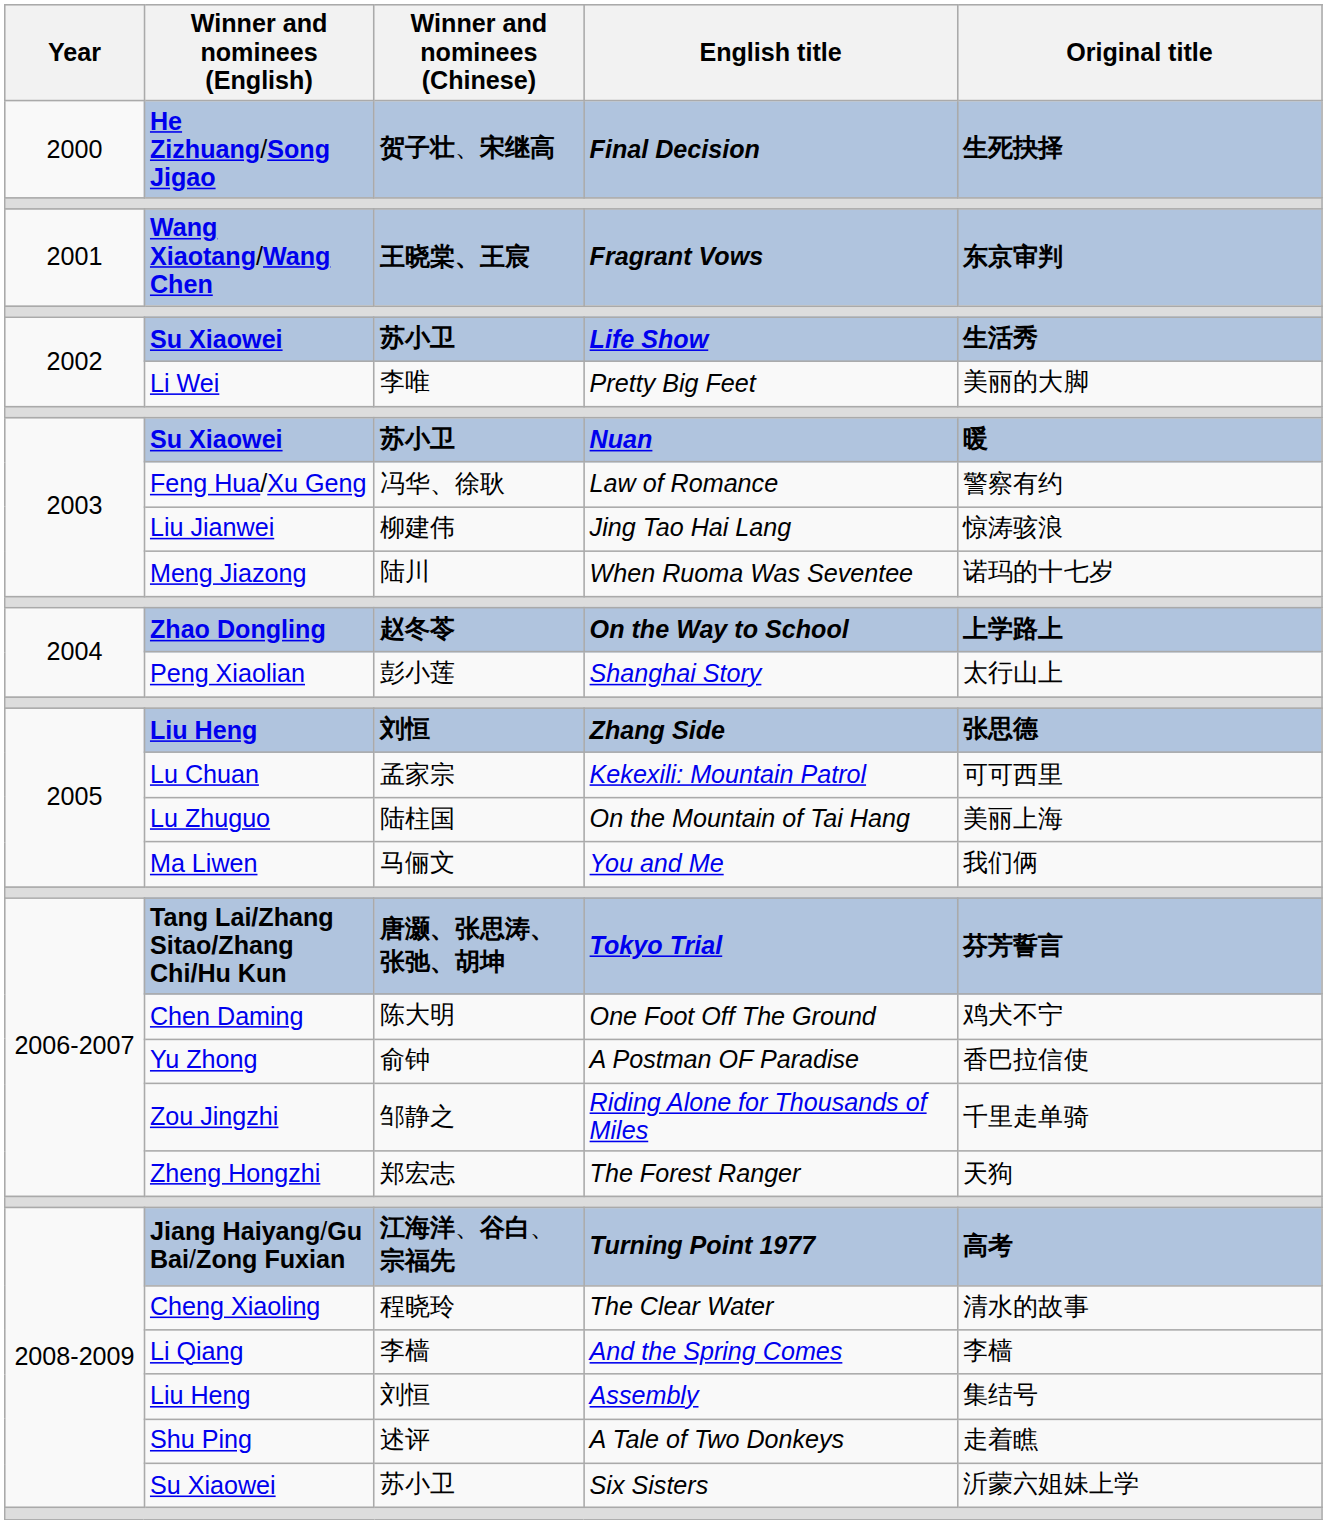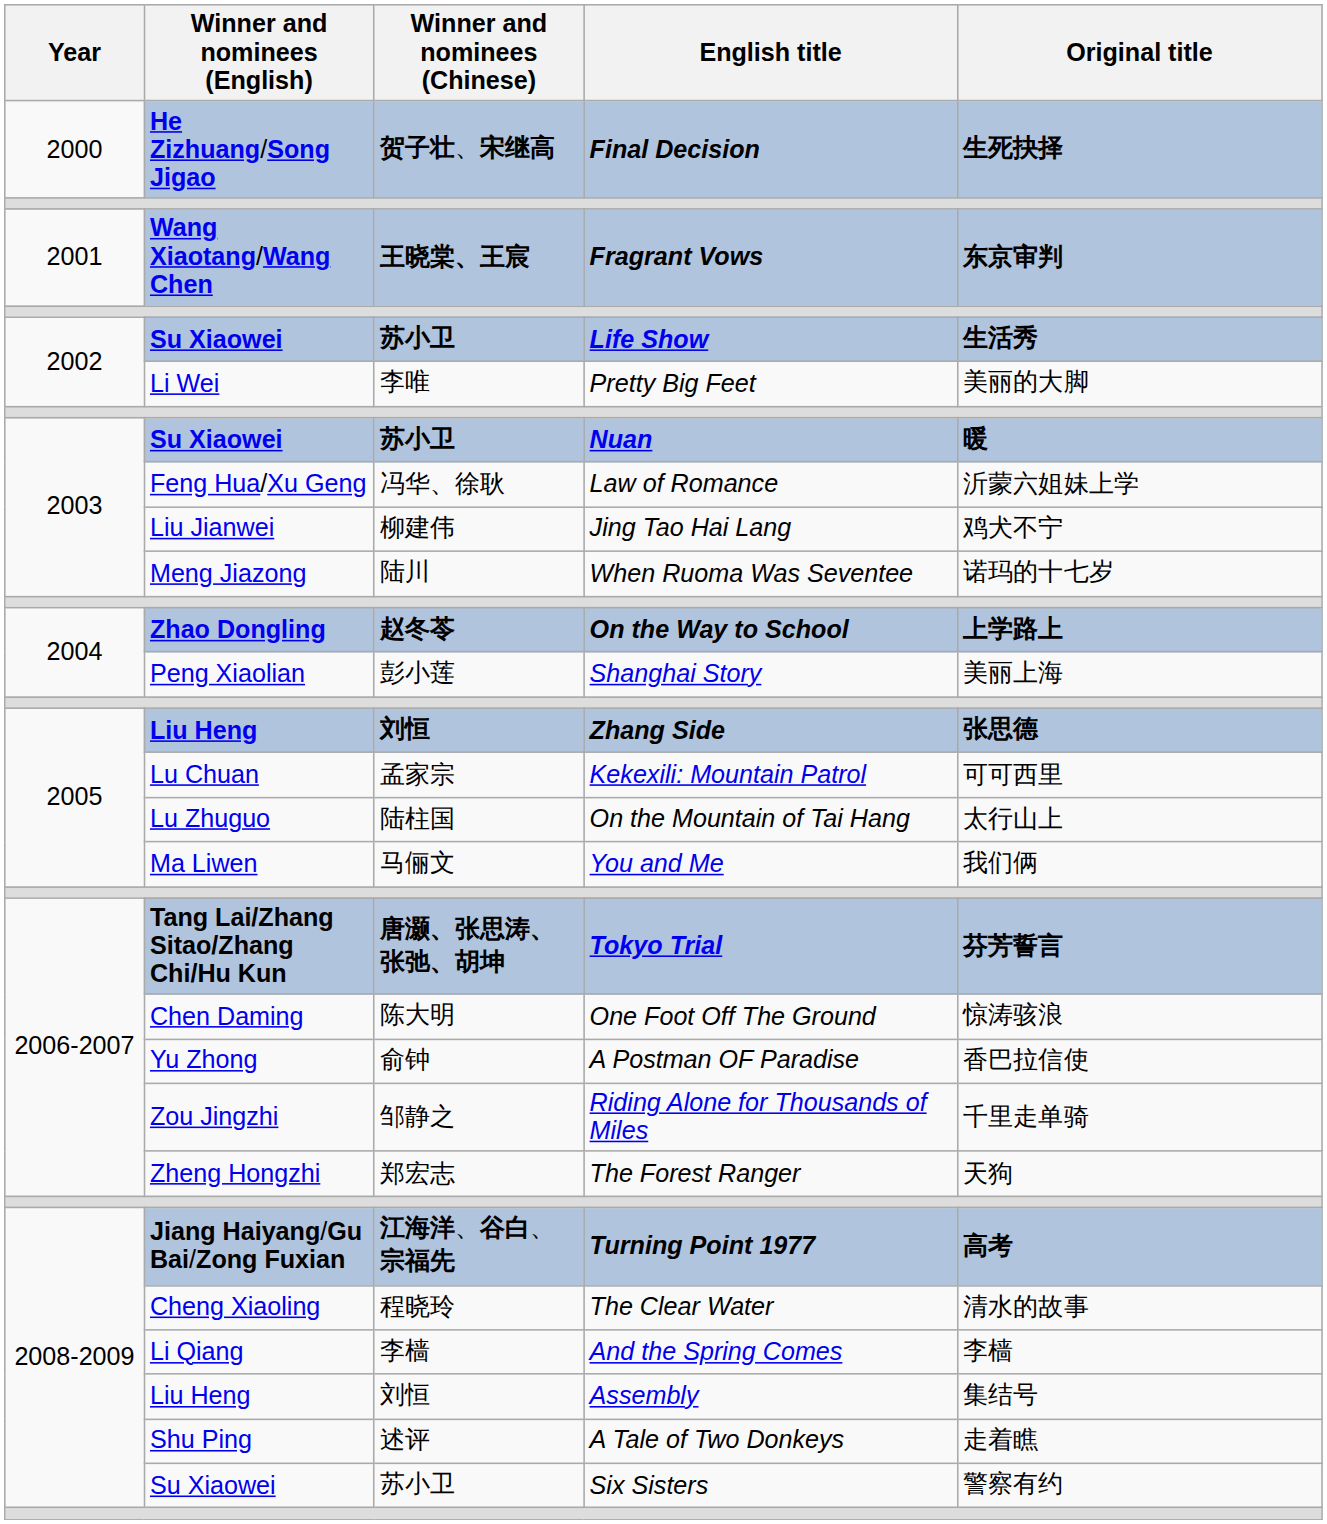Law of Romance | Original title: 警察有约 -> 沂蒙六姐妹上学
Jing Tao Hai Lang | Original title: 惊涛骇浪 -> 鸡犬不宁
Shanghai Story | Original title: 太行山上 -> 美丽上海
On the Mountain of Tai Hang | Original title: 美丽上海 -> 太行山上
One Foot Off The Ground | Original title: 鸡犬不宁 -> 惊涛骇浪
Six Sisters | Original title: 沂蒙六姐妹上学 -> 警察有约
